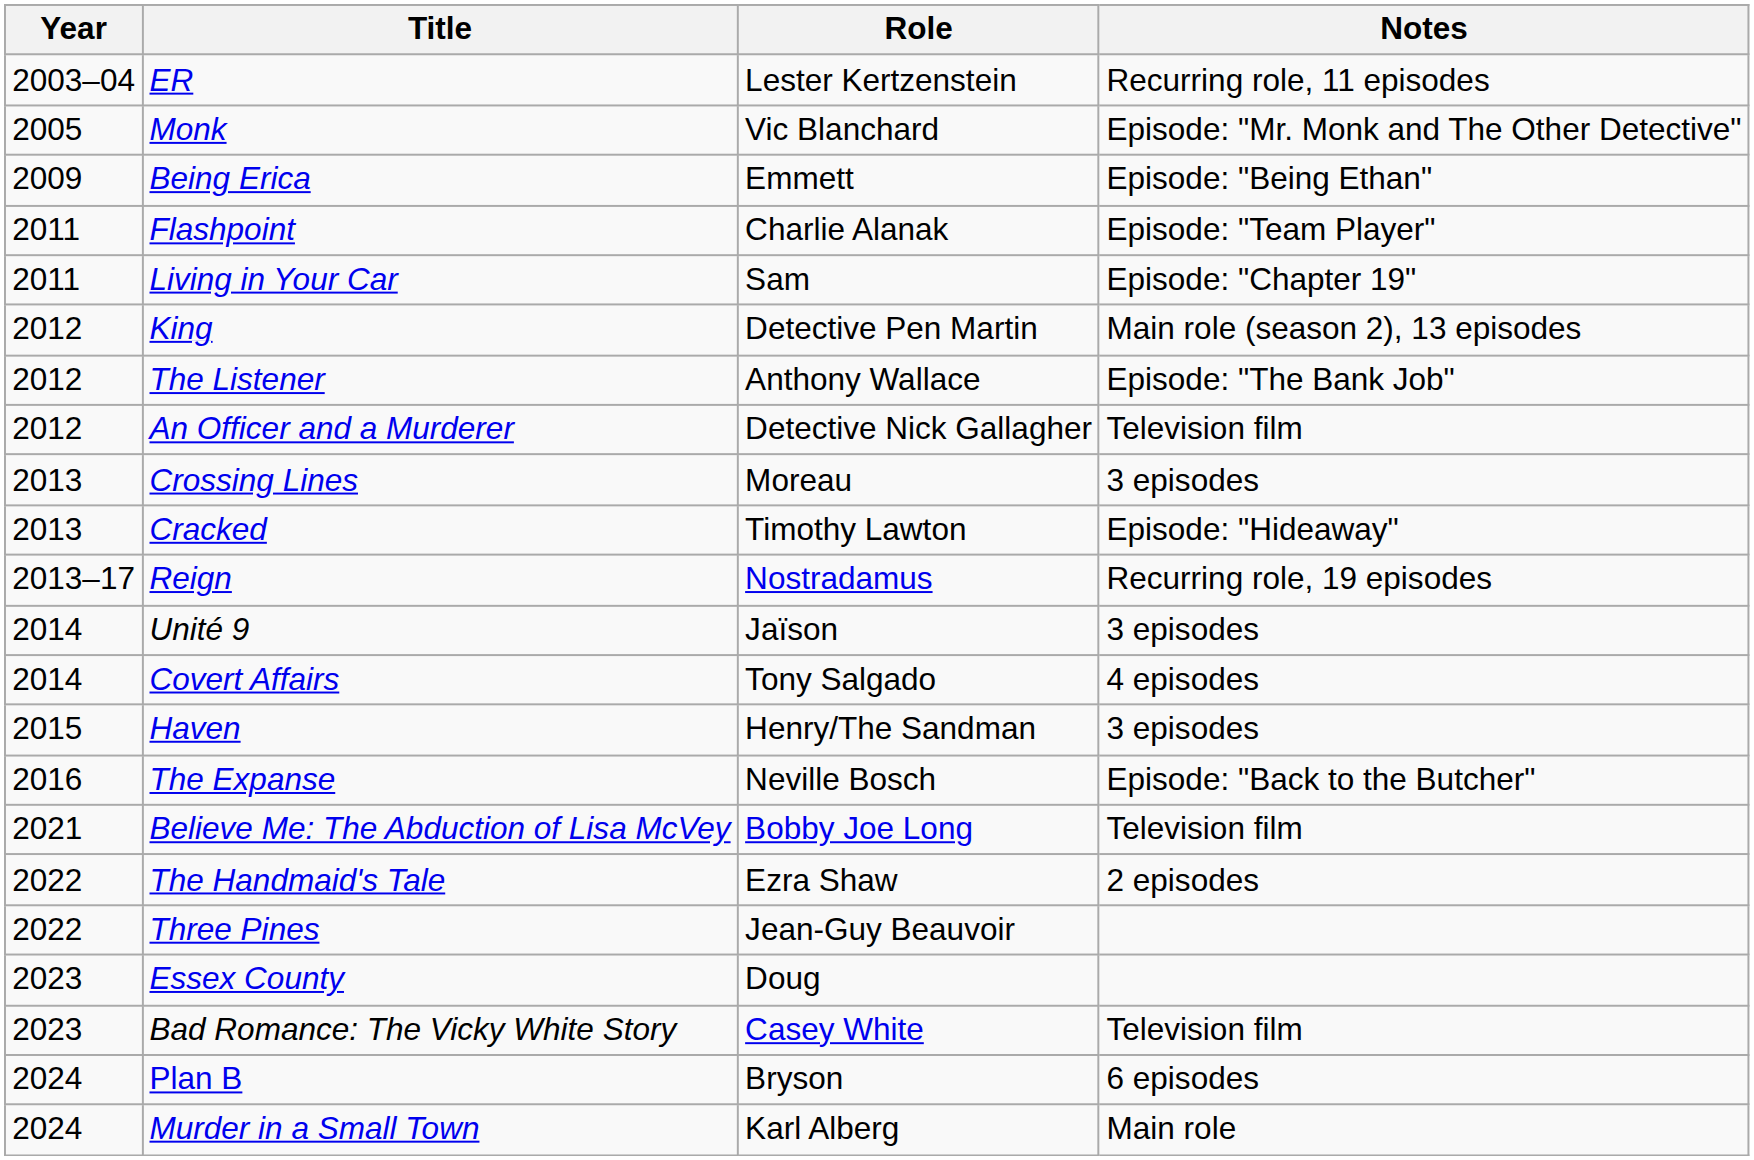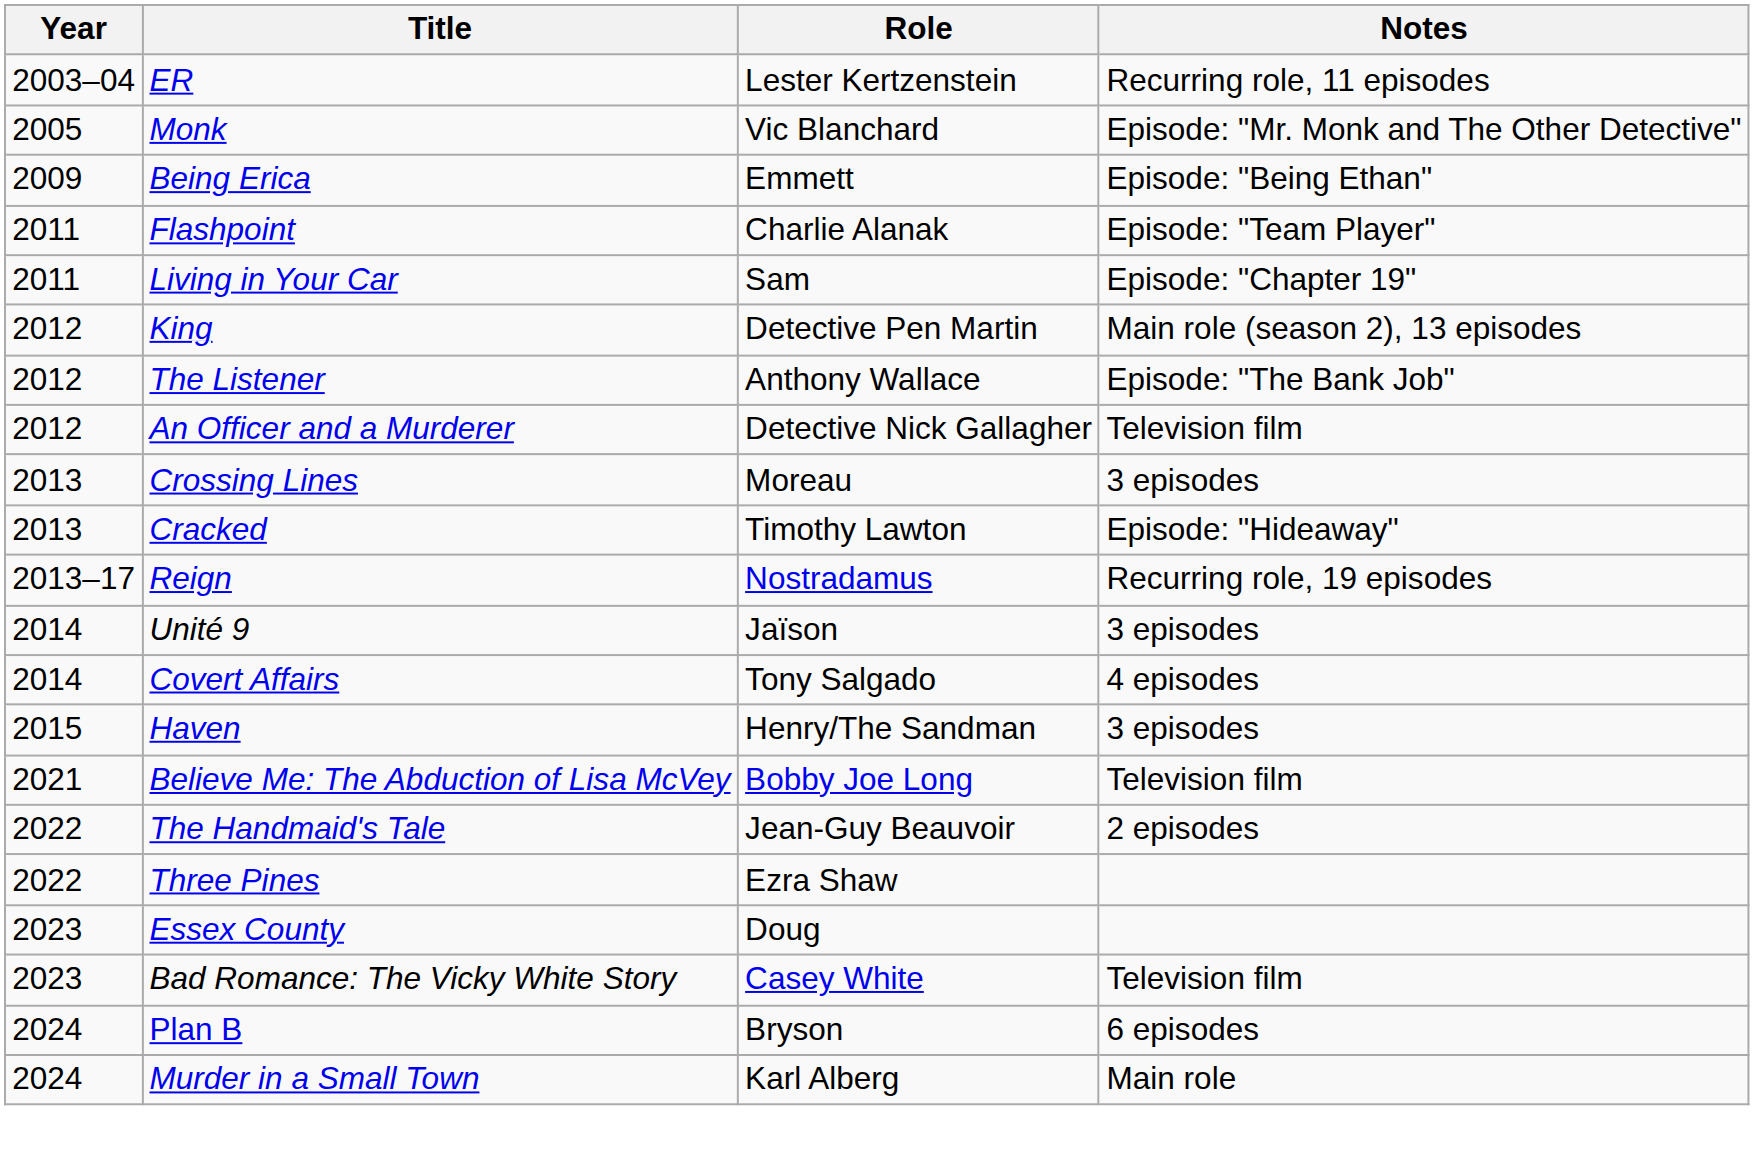- row: 2016 | The Expanse | Neville Bosch | Episode: "Back to the Butcher"
The Handmaid's Tale | Role: Ezra Shaw -> Jean-Guy Beauvoir
Three Pines | Role: Jean-Guy Beauvoir -> Ezra Shaw
